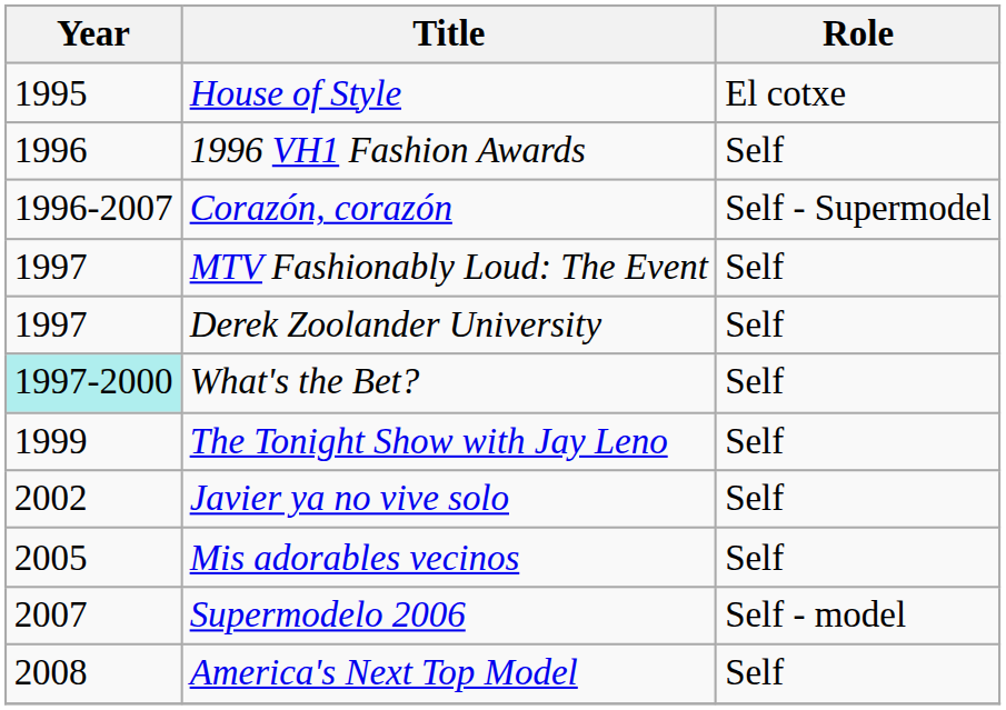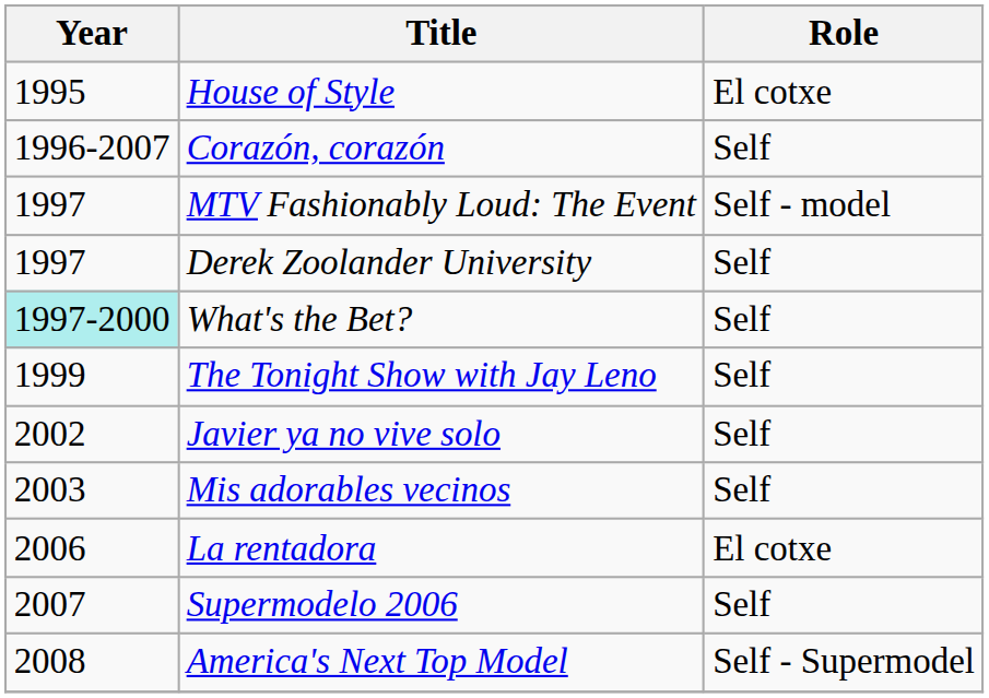- row: 1996 | 1996 VH1 Fashion Awards | Self
Corazón, corazón | Role: Self - Supermodel -> Self
MTV Fashionably Loud: The Event | Role: Self -> Self - model
Mis adorables vecinos | Year: 2005 -> 2003
+ row: 2006 | La rentadora | El cotxe
Supermodelo 2006 | Role: Self - model -> Self
America's Next Top Model | Role: Self -> Self - Supermodel
